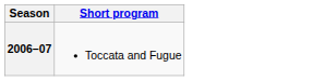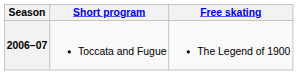+ column: Free skating | The Legend of 1900
